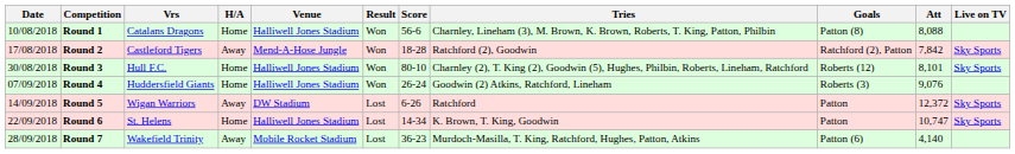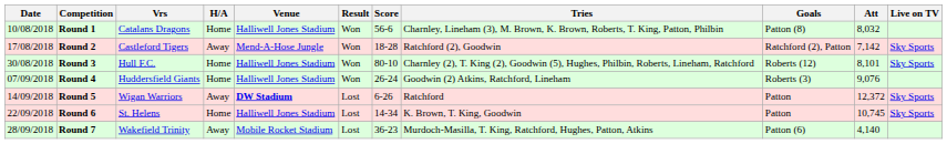Round 1 | Att: 8,088 -> 8,032
Round 2 | Att: 7,842 -> 7,142
Round 5 | Venue: normal -> bold
Round 6 | Att: 10,747 -> 10,745
